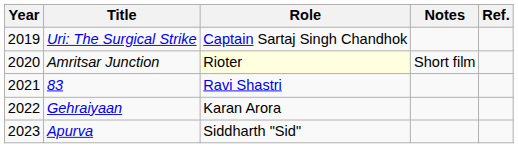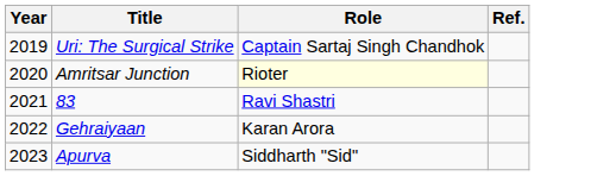- column: Notes | Short film
